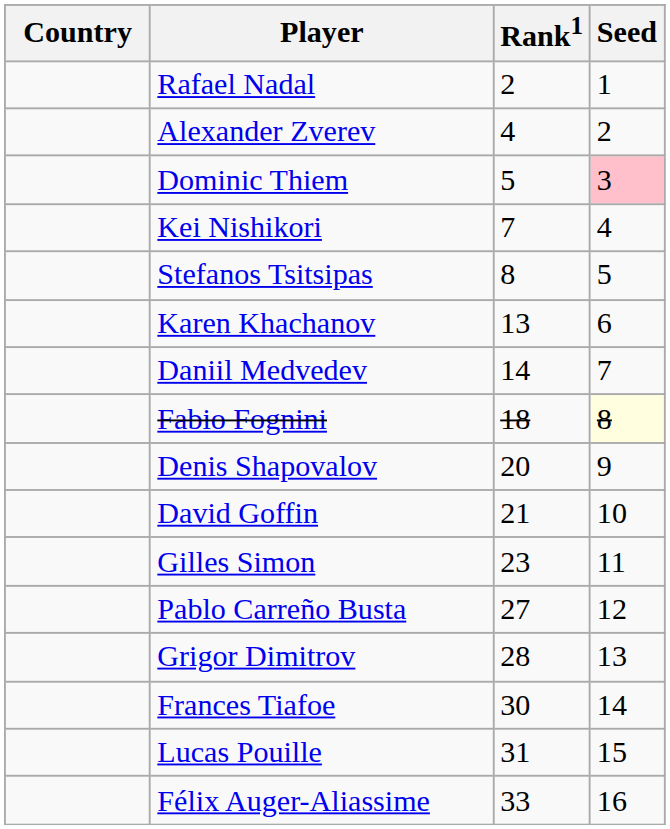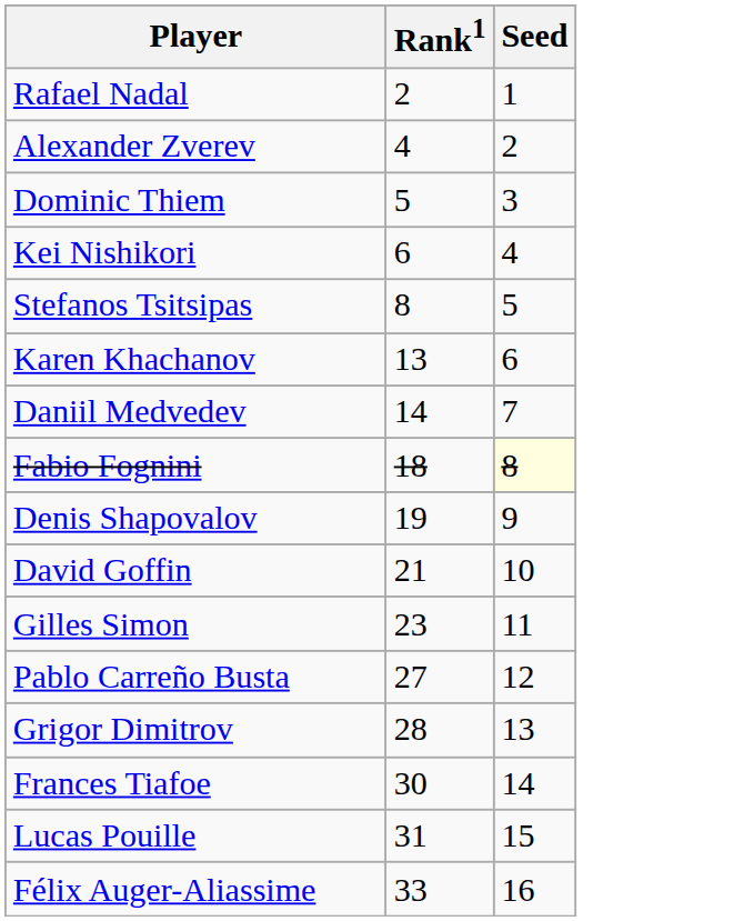- column: Country
Dominic Thiem | Seed: pink background -> no background
Kei Nishikori | Rank1: 7 -> 6
Denis Shapovalov | Rank1: 20 -> 19
